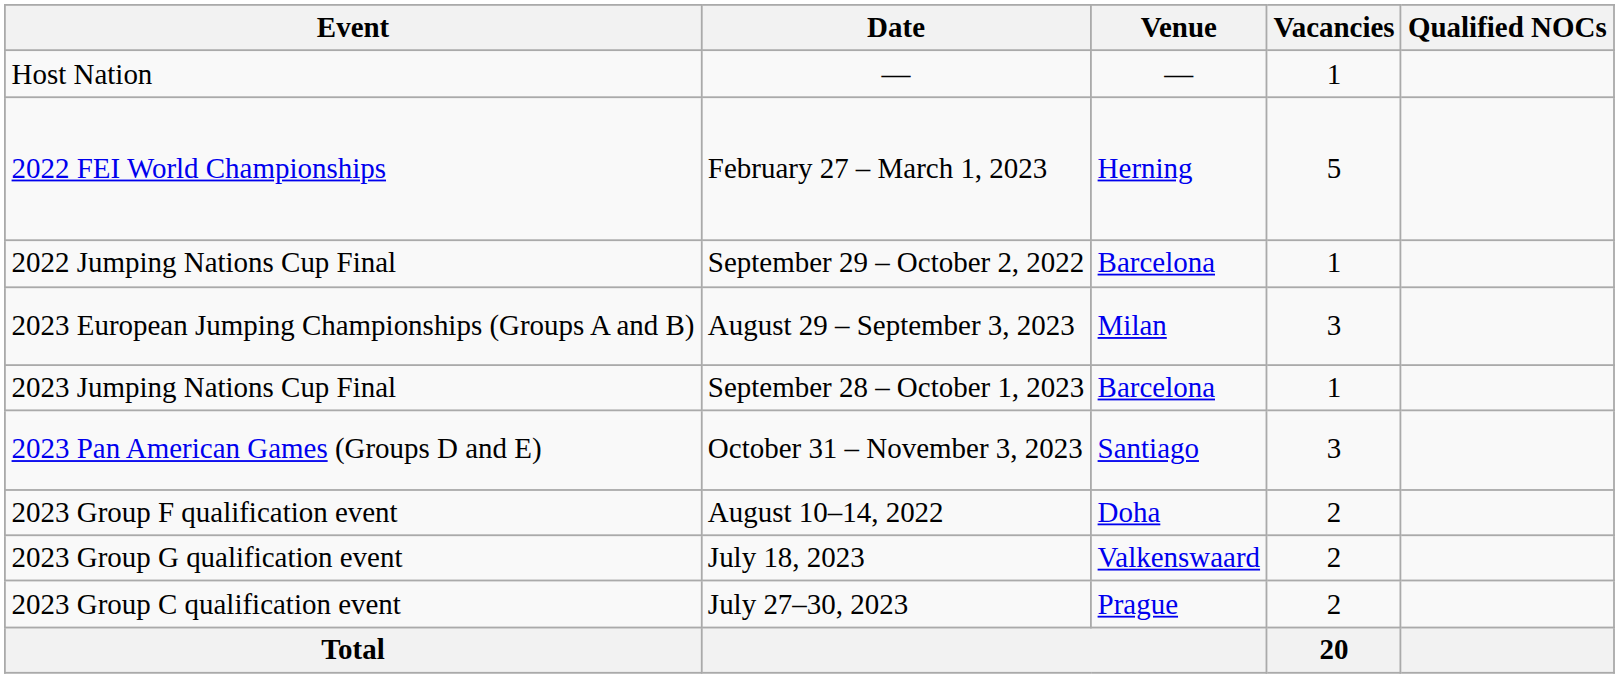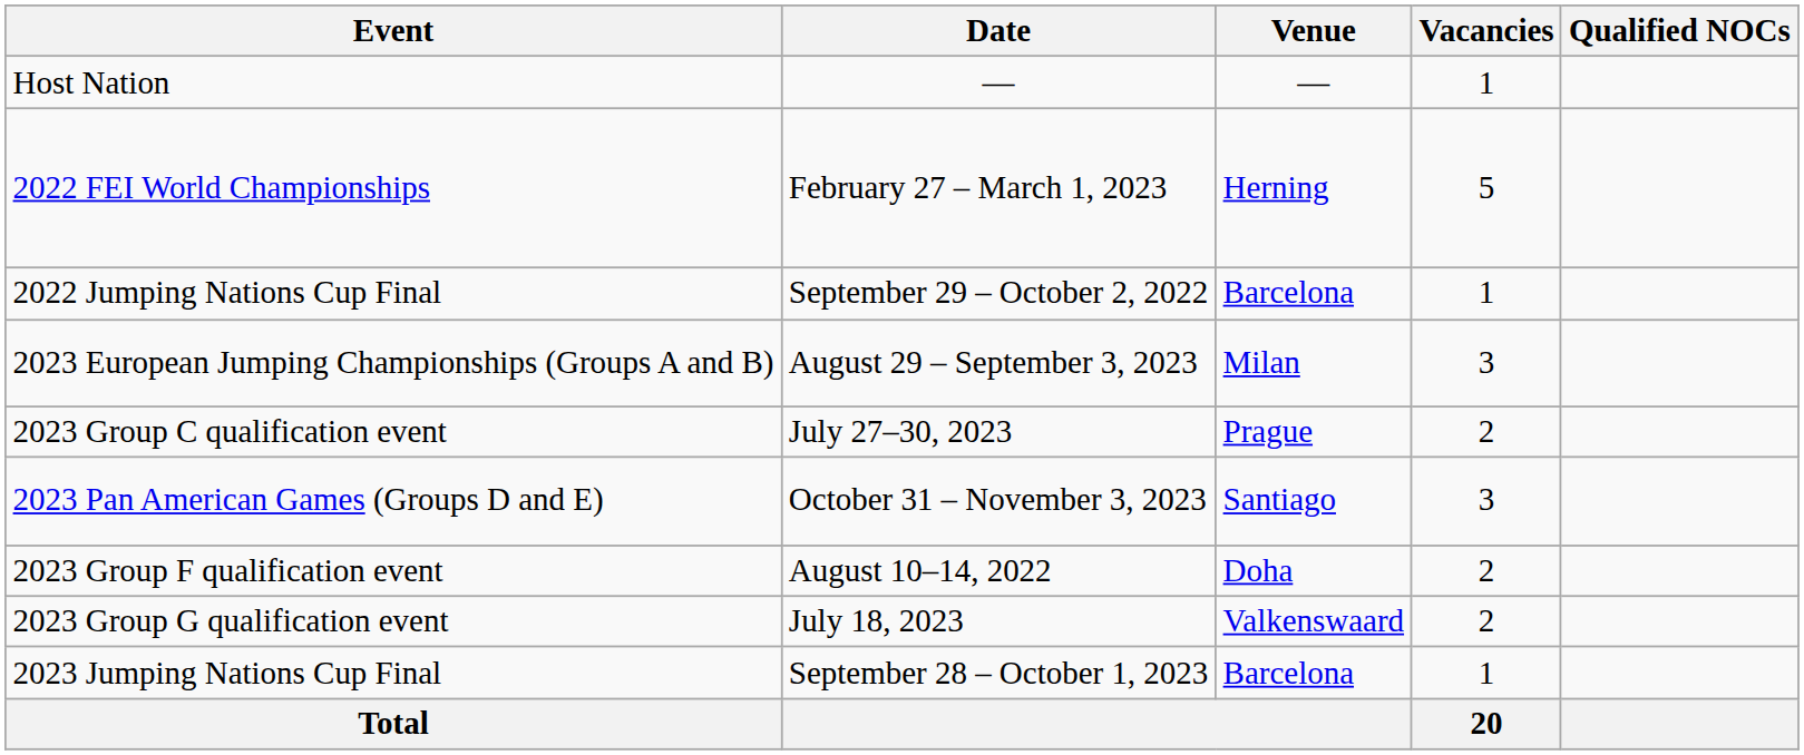rows swapped: 2023 Group C qualification event <-> 2023 Jumping Nations Cup Final
